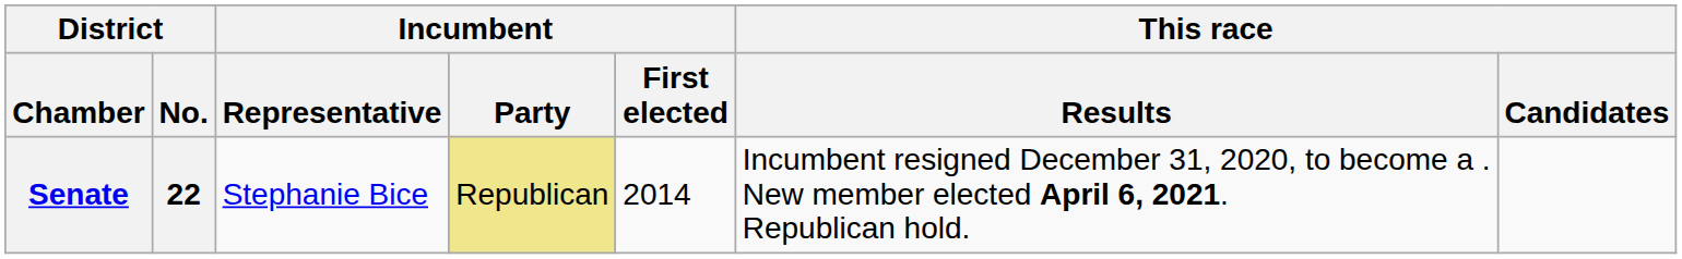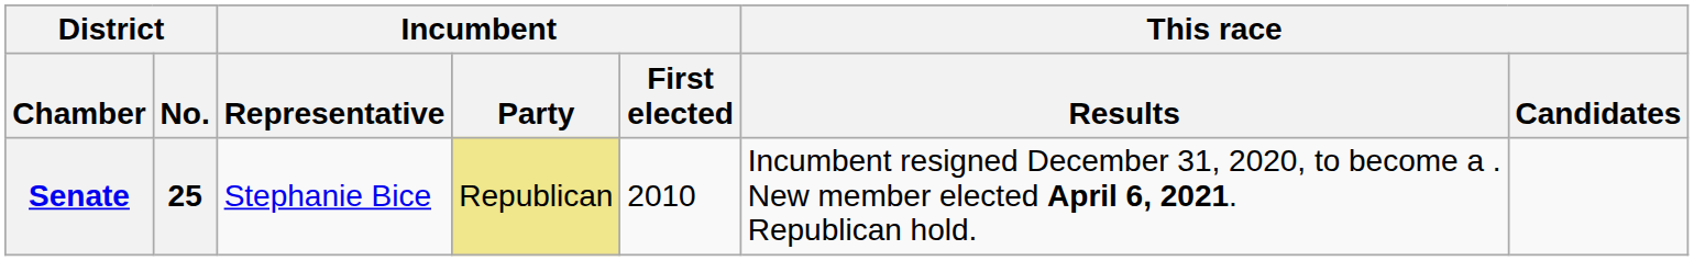Senate | District / No.: 22 -> 25
Senate | Incumbent / First elected: 2014 -> 2010
